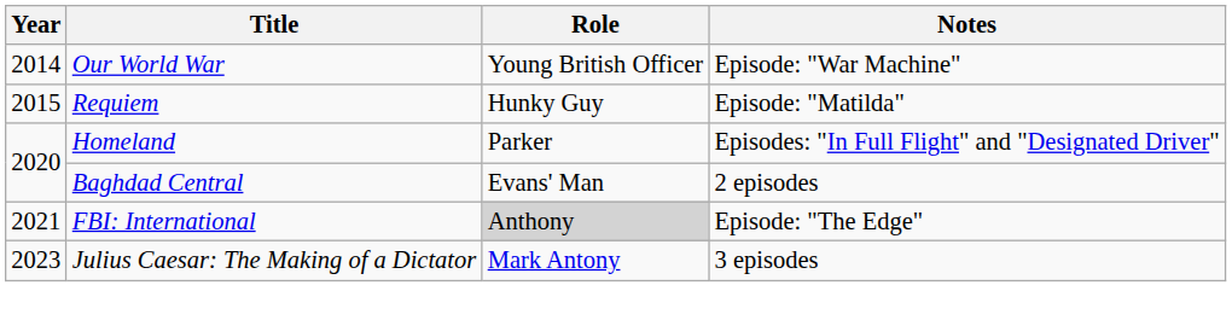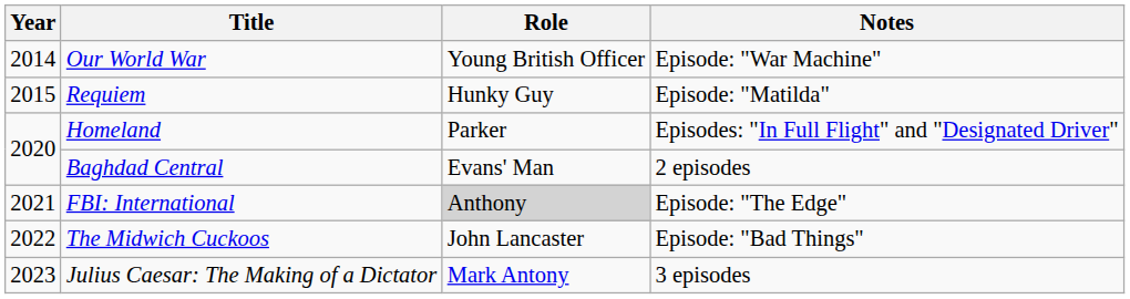+ row: 2022 | The Midwich Cuckoos | John Lancaster | Episode: "Bad Things"
